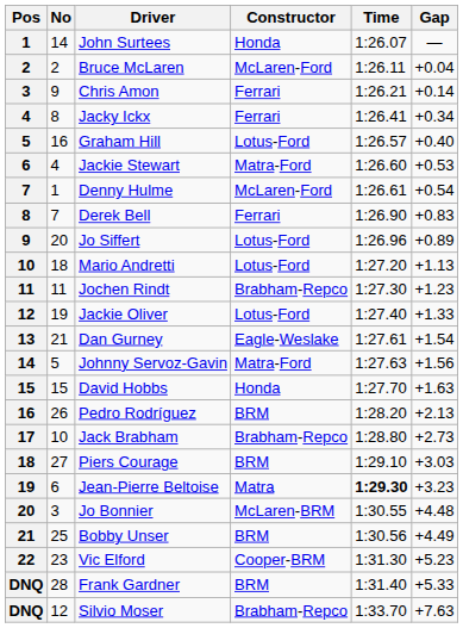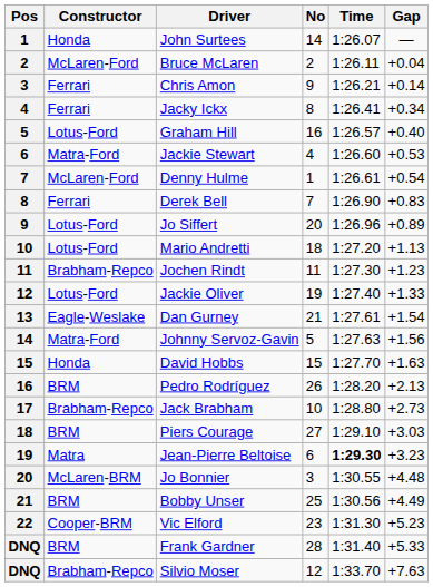columns swapped: No <-> Constructor
